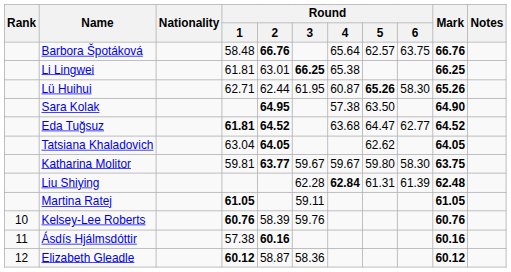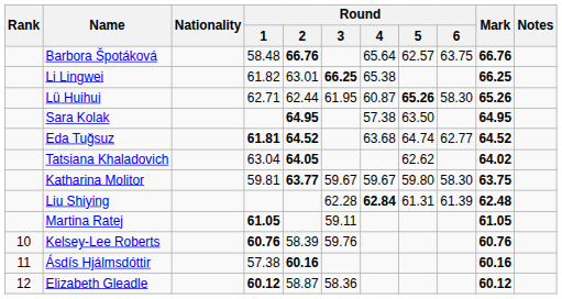Li Lingwei | Round / 1: 61.81 -> 61.82
Sara Kolak | Mark: 64.90 -> 64.95
Eda Tuğsuz | Round / 5: 64.47 -> 64.74
Tatsiana Khaladovich | Mark: 64.05 -> 64.02
